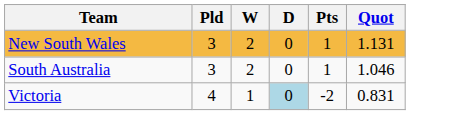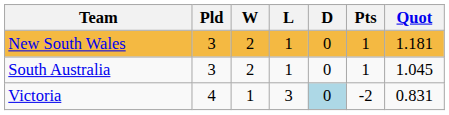+ column: L | 1 | 1 | 3
New South Wales | Quot: 1.131 -> 1.181
South Australia | Quot: 1.046 -> 1.045
